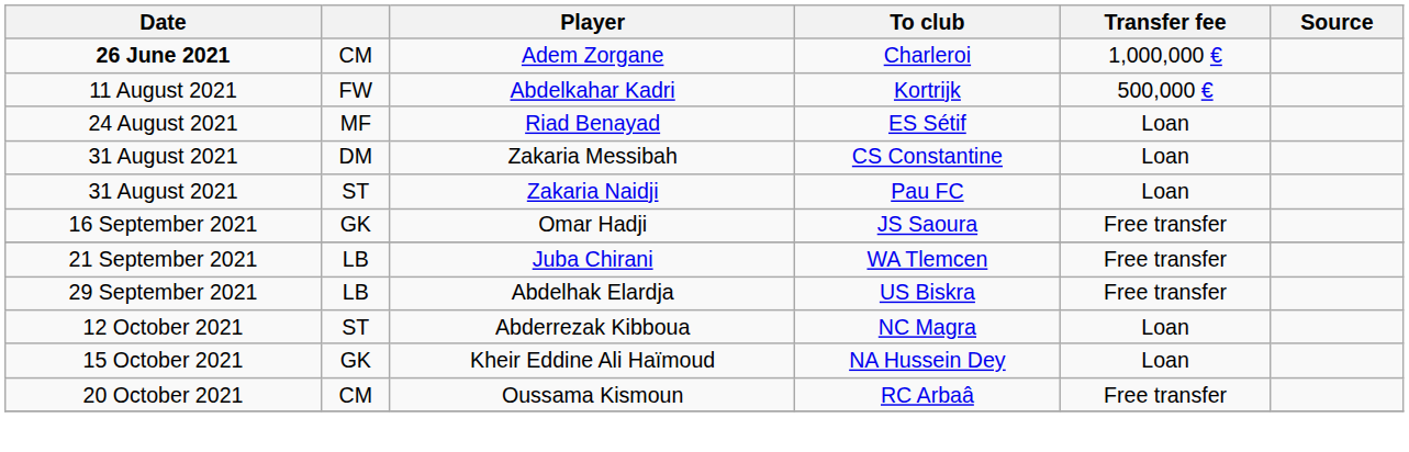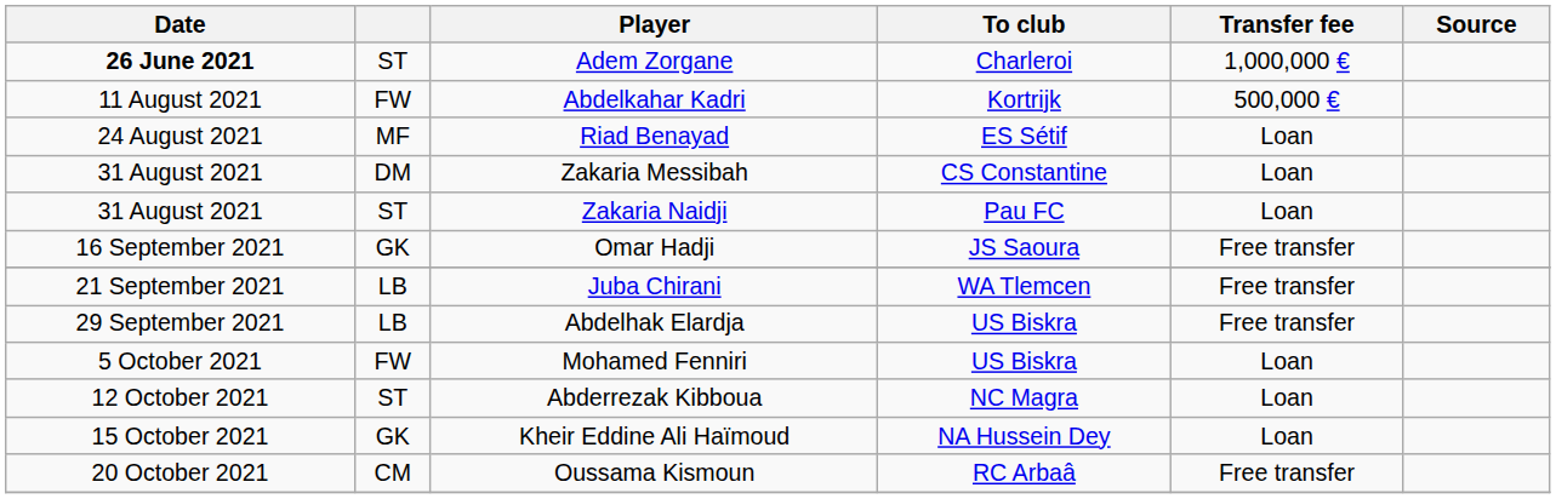Adem Zorgane | column 2: CM -> ST
+ row: 5 October 2021 | FW | Mohamed Fenniri | US Biskra | Loan
